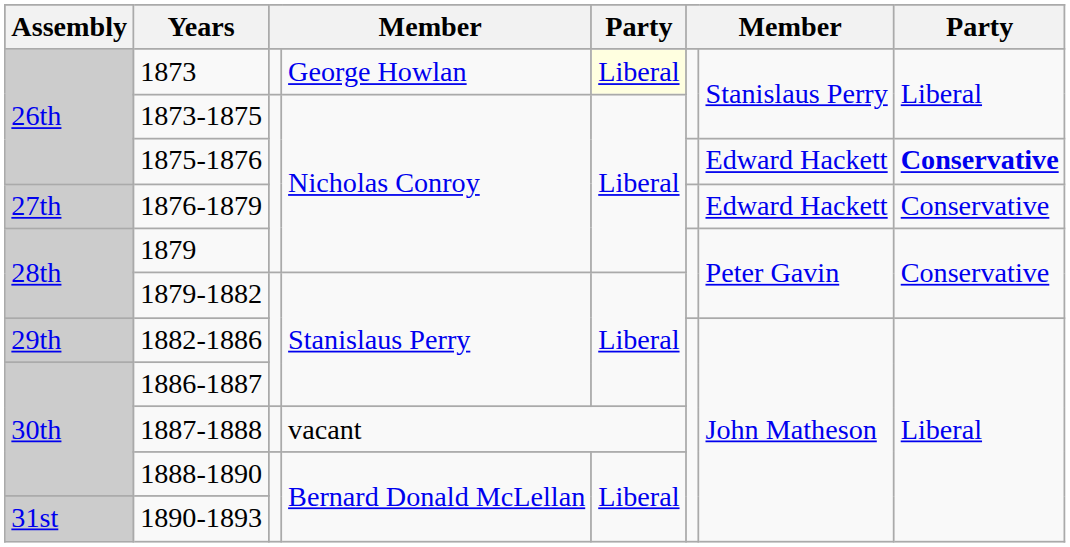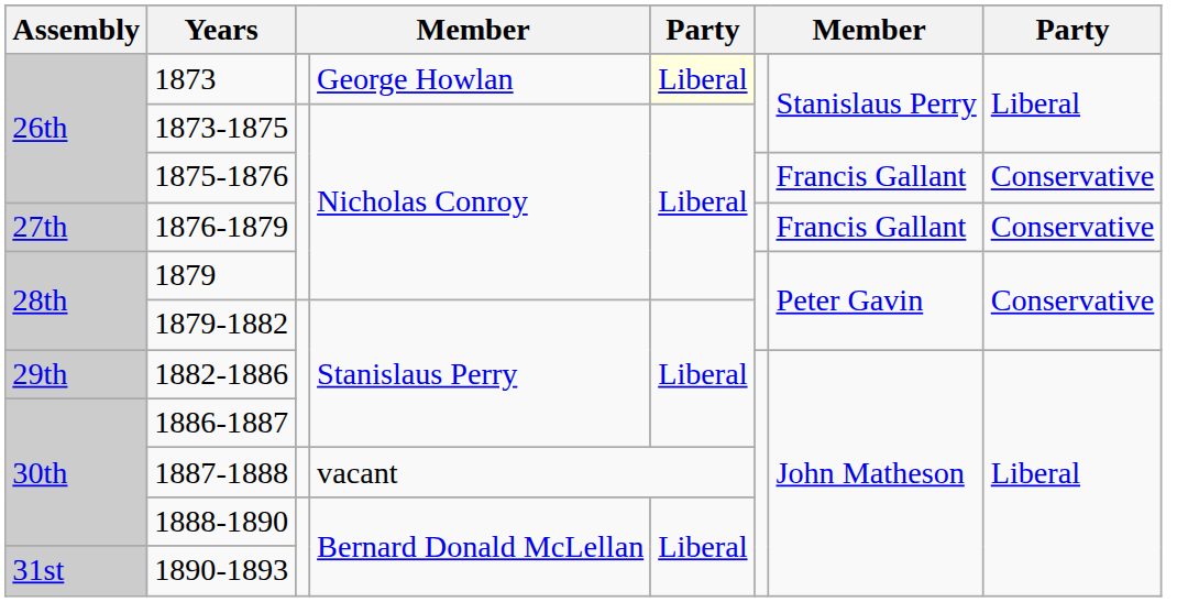1875-1876 | column 7: Edward Hackett -> Francis Gallant
1875-1876 | column 8: bold -> normal
1876-1879 | column 7: Edward Hackett -> Francis Gallant
